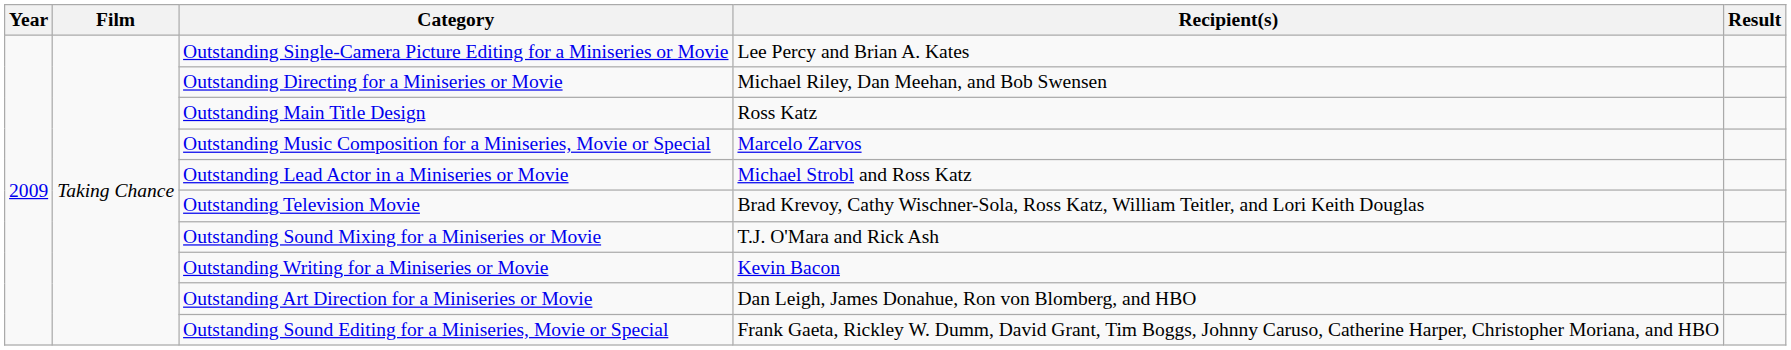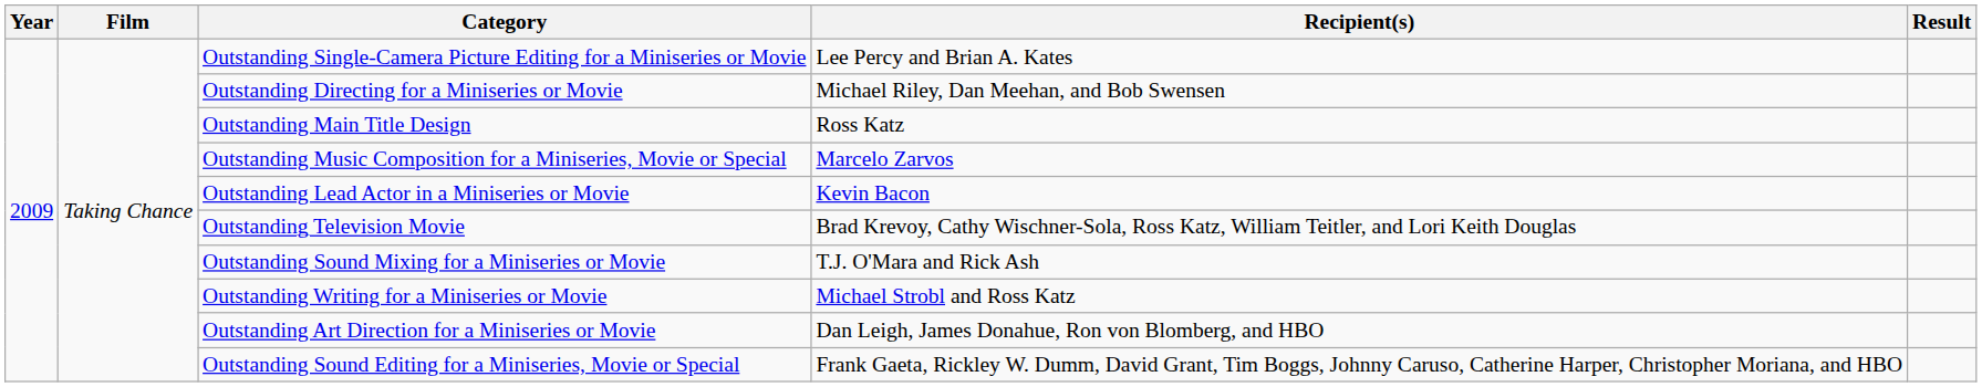Outstanding Lead Actor in a Miniseries or Movie | Recipient(s): Michael Strobl and Ross Katz -> Kevin Bacon
Outstanding Writing for a Miniseries or Movie | Recipient(s): Kevin Bacon -> Michael Strobl and Ross Katz
